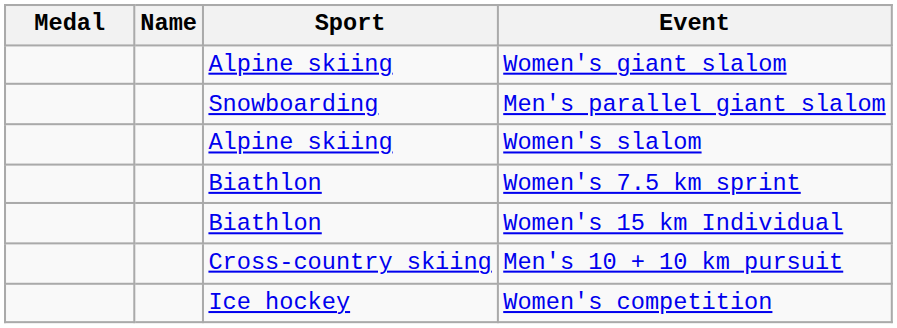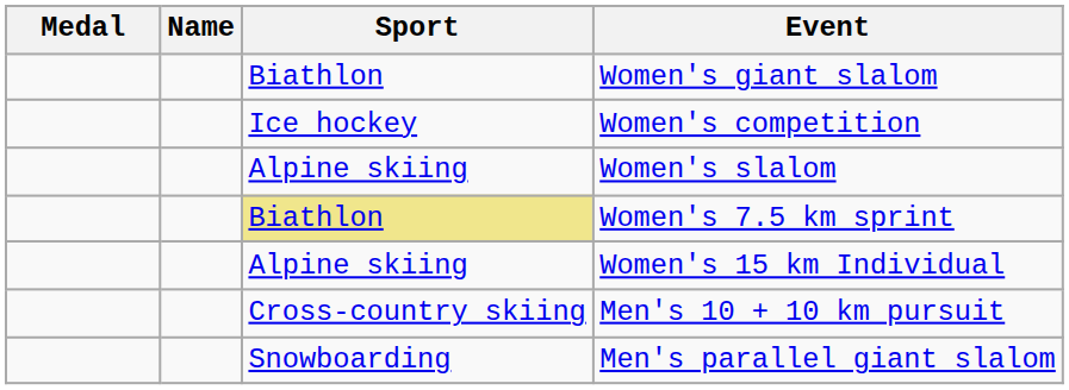Women's giant slalom | Sport: Alpine skiing -> Biathlon
rows swapped: Men's parallel giant slalom <-> Women's competition
Women's 7.5 km sprint | Sport: no background -> khaki background
Women's 15 km Individual | Sport: Biathlon -> Alpine skiing
